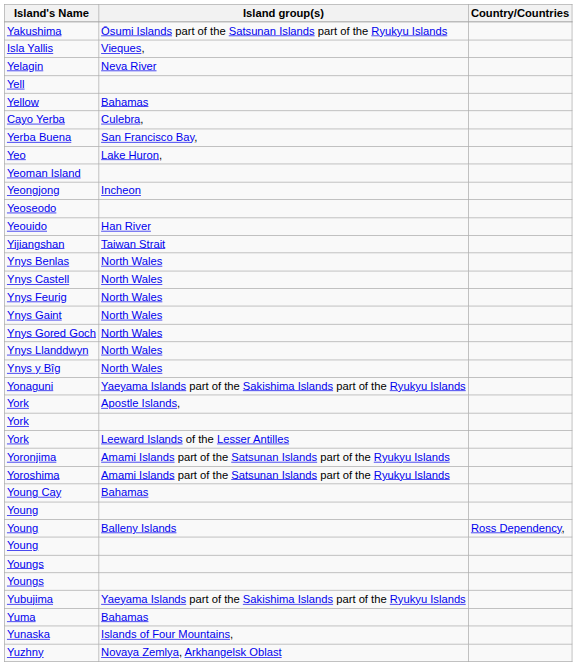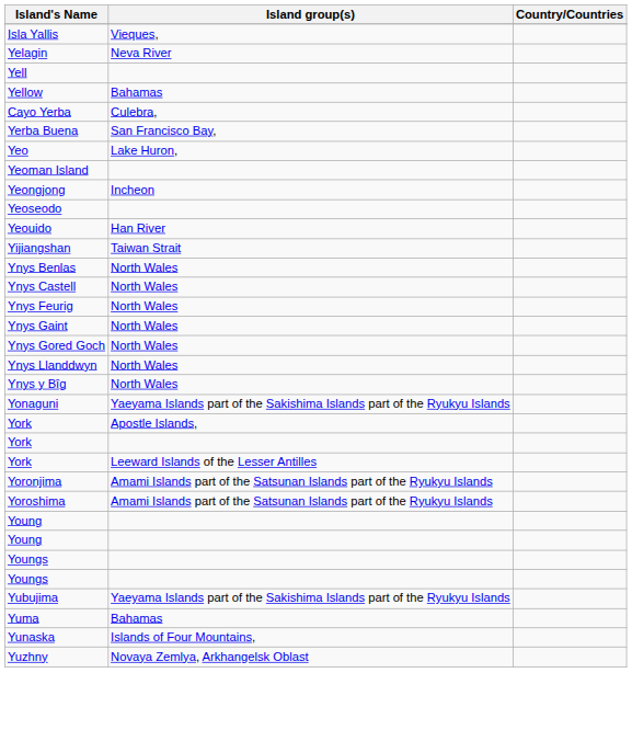- row: Yakushima | Ōsumi Islands part of the Satsunan Islands part of the Ryukyu Islands
- row: Young Cay | Bahamas
- row: Young | Balleny Islands | Ross Dependency,
